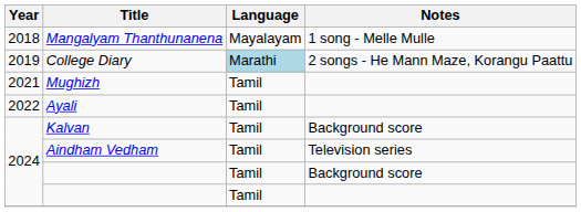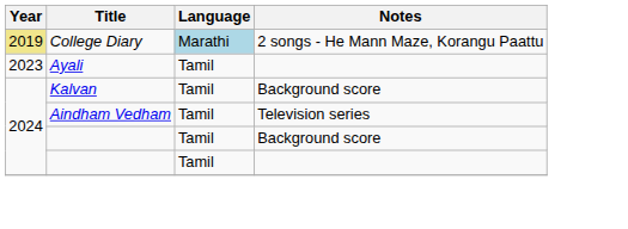- row: 2018 | Mangalyam Thanthunanena | Mayalayam | 1 song - Melle Mulle
College Diary | Year: no background -> khaki background
- row: 2021 | Mughizh | Tamil
Ayali | Year: 2022 -> 2023
